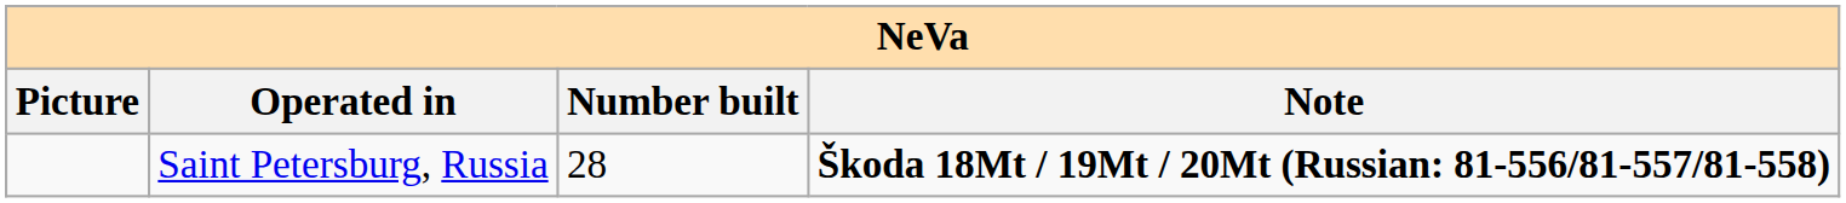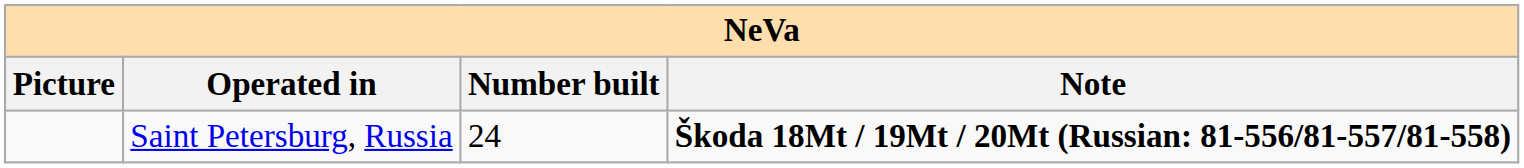Saint Petersburg, Russia | Number built: 28 -> 24
